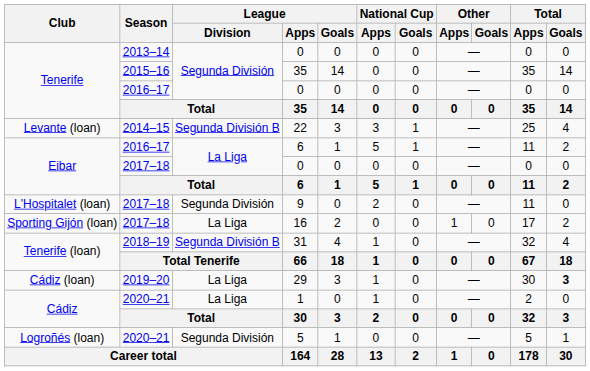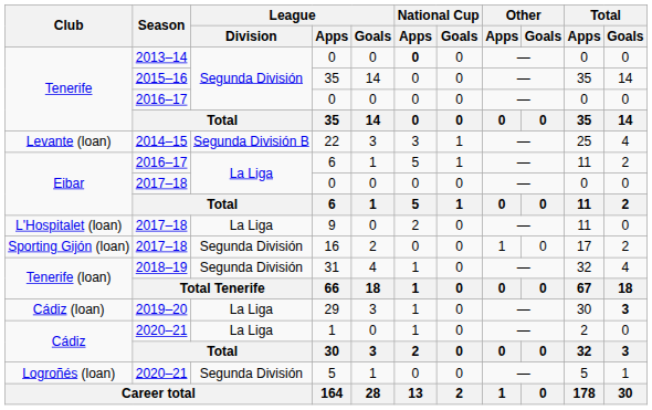2013–14 / 0 | National Cup / Apps: normal -> bold
9 | League / Division: Segunda División -> La Liga
16 | League / Division: La Liga -> Segunda División
31 | League / Division: Segunda División B -> Segunda División
